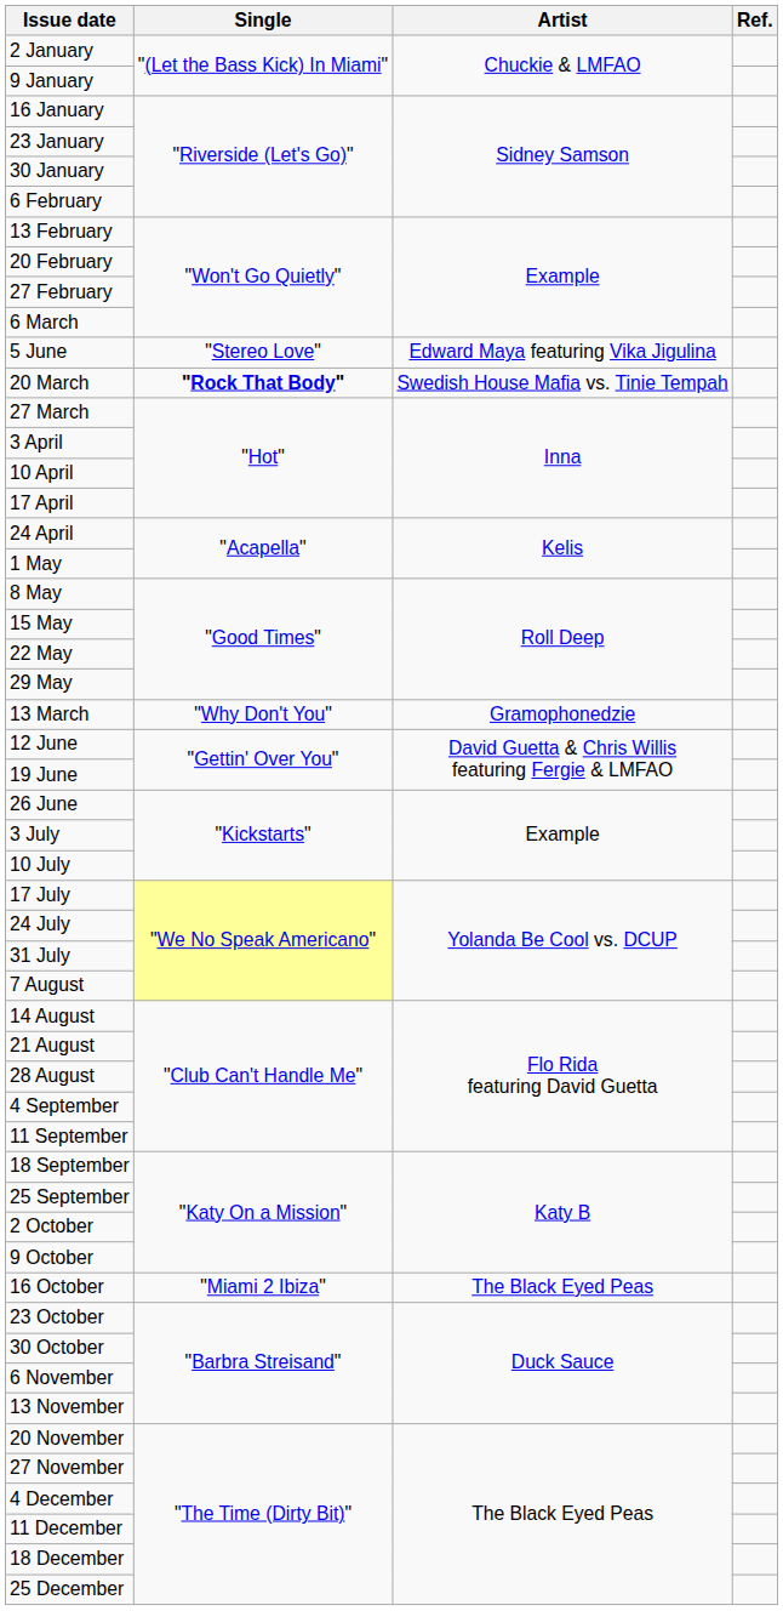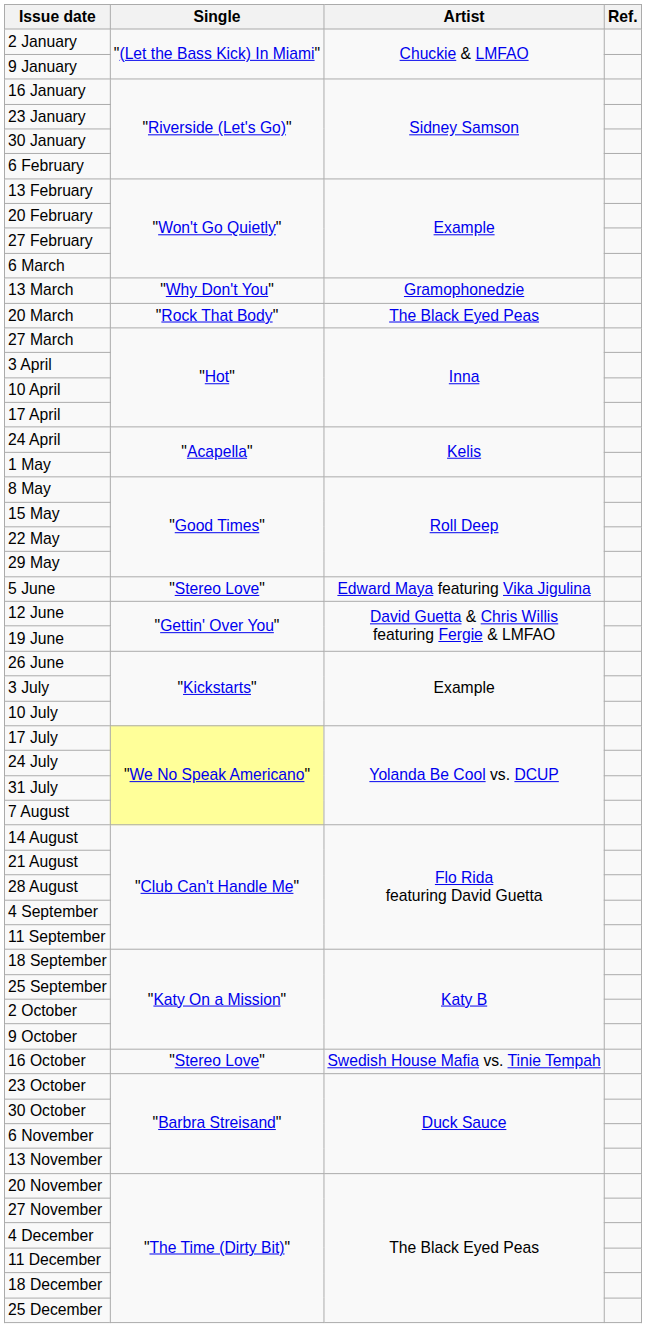rows swapped: 13 March <-> 5 June
20 March | Single: bold -> normal
20 March | Artist: Swedish House Mafia vs. Tinie Tempah -> The Black Eyed Peas
16 October | Single: "Miami 2 Ibiza" -> "Stereo Love"
16 October | Artist: The Black Eyed Peas -> Swedish House Mafia vs. Tinie Tempah
